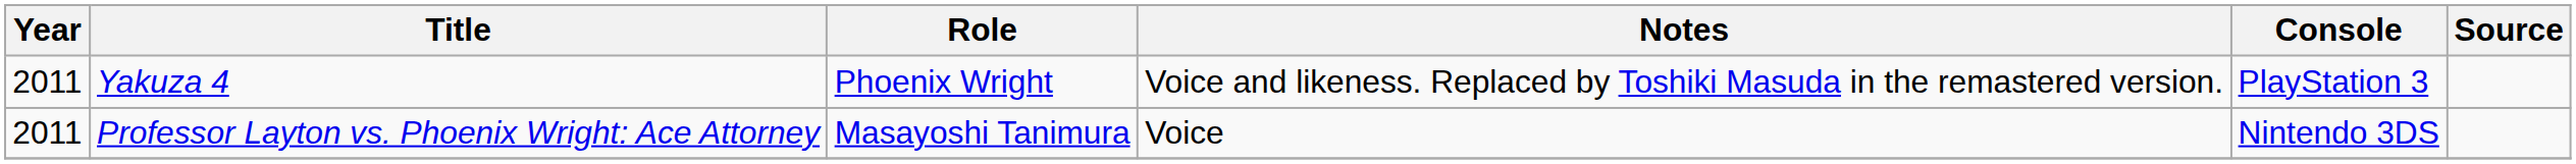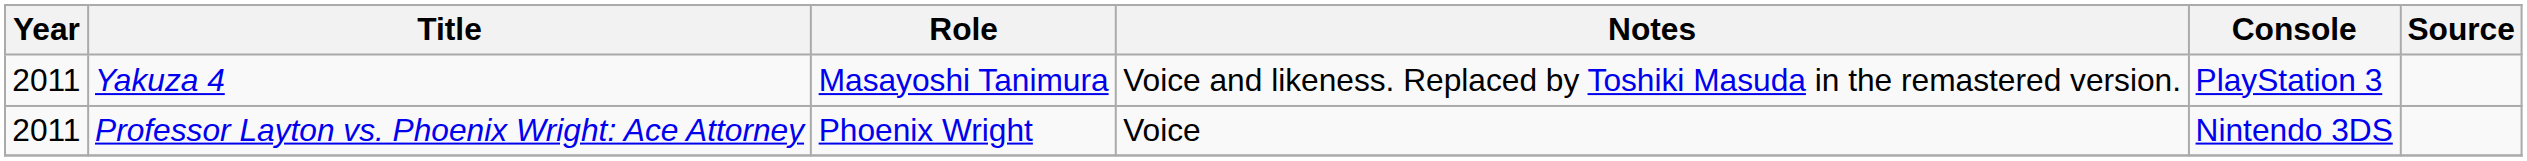Yakuza 4 | Role: Phoenix Wright -> Masayoshi Tanimura
Professor Layton vs. Phoenix Wright: Ace Attorney | Role: Masayoshi Tanimura -> Phoenix Wright
